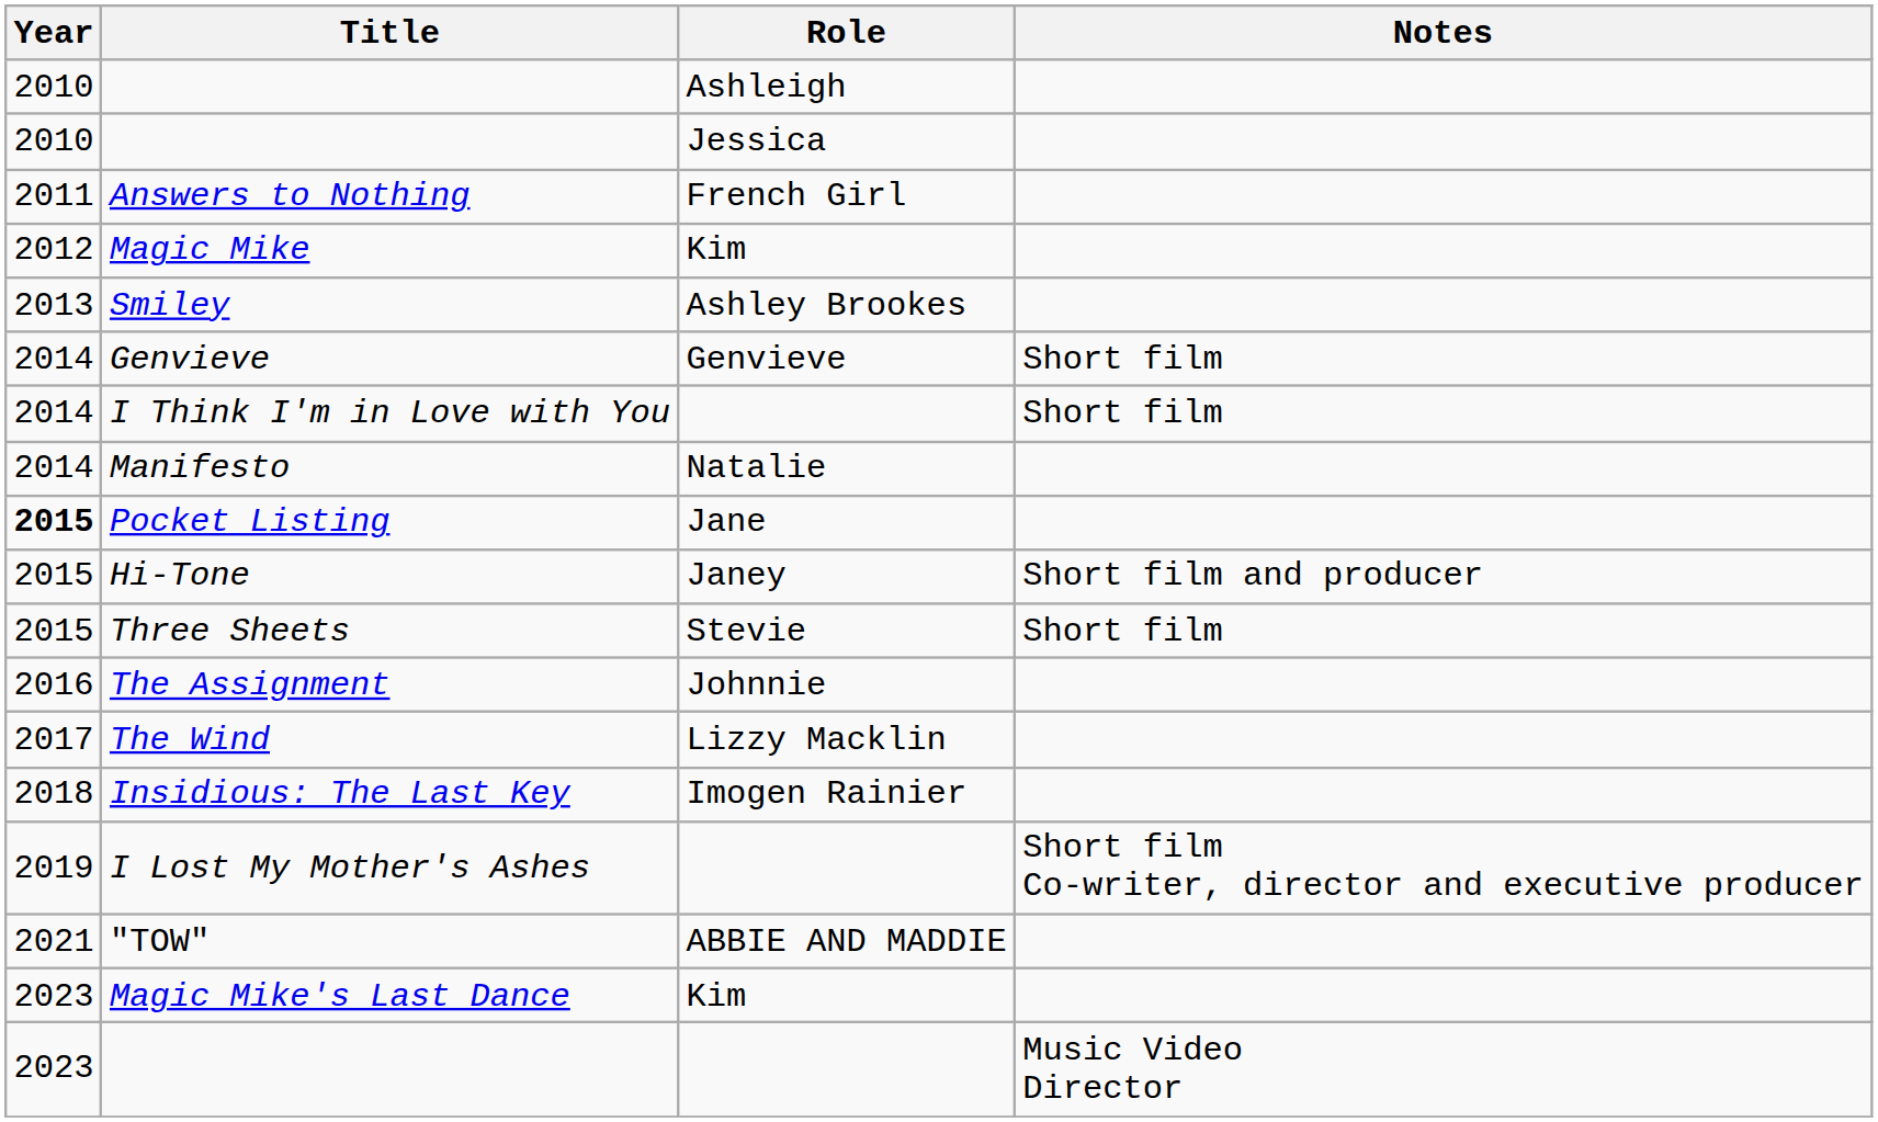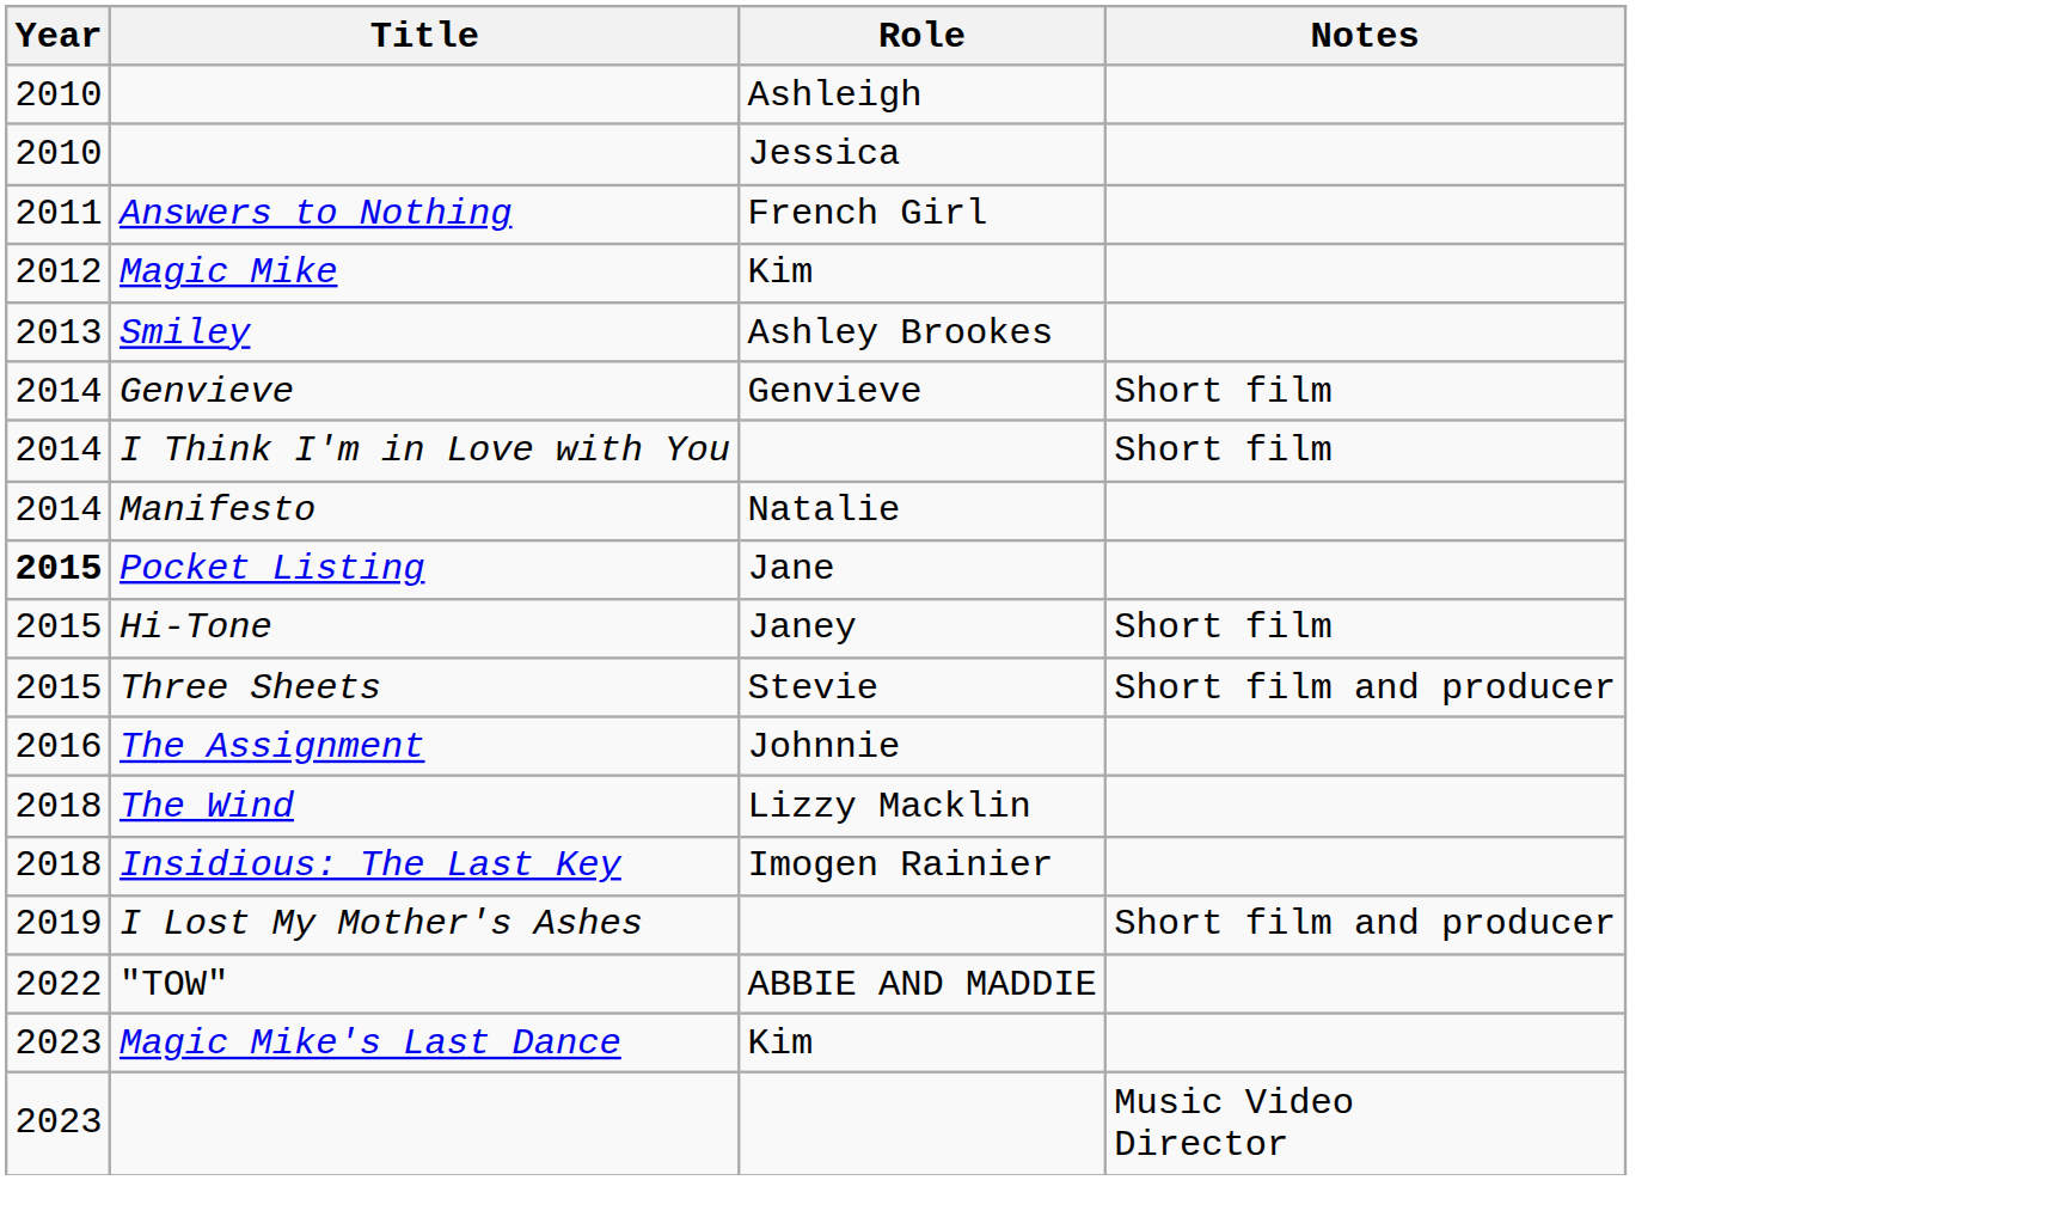Hi-Tone | Notes: Short film and producer -> Short film
Three Sheets | Notes: Short film -> Short film and producer
The Wind | Year: 2017 -> 2018
I Lost My Mother's Ashes | Notes: Short film Co-writer, director and executive producer -> Short film and producer
"TOW" | Year: 2021 -> 2022
